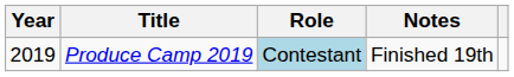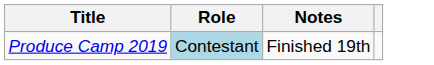- column: Year | 2019
